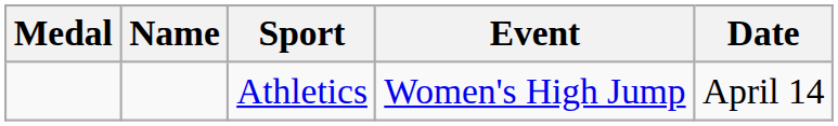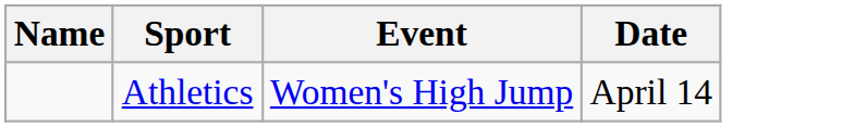- column: Medal
